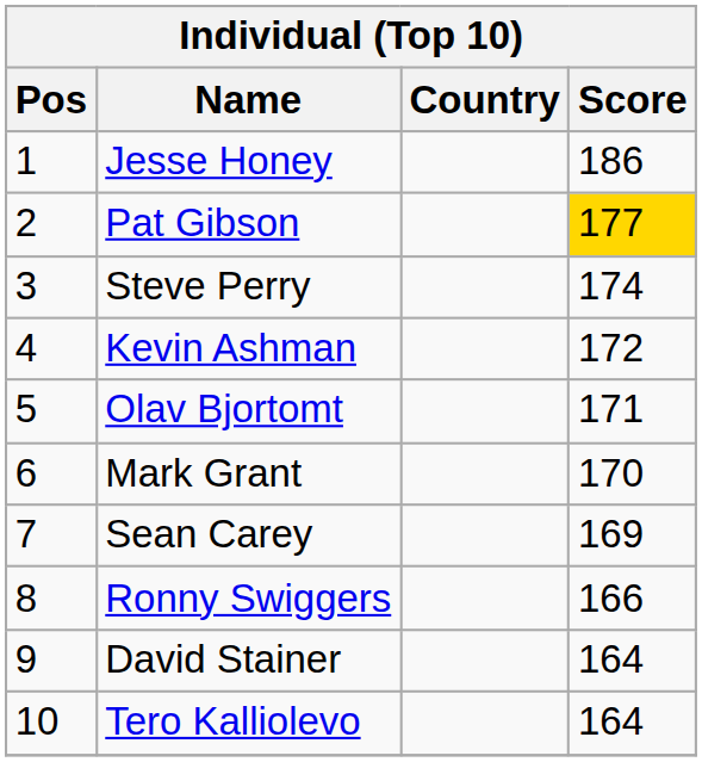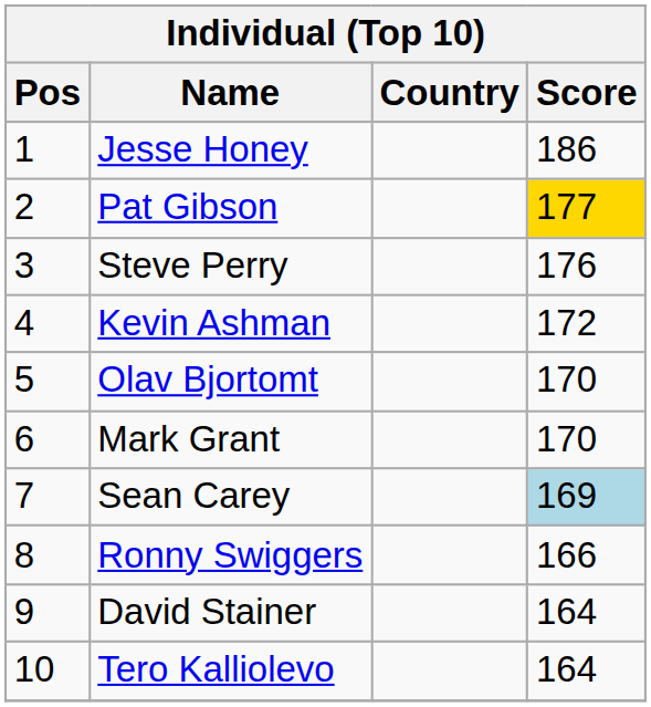Steve Perry | Score: 174 -> 176
Olav Bjortomt | Score: 171 -> 170
Sean Carey | Score: no background -> lightblue background
